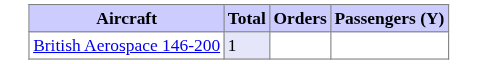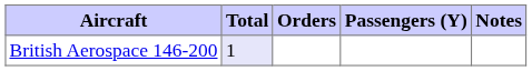+ column: Notes
